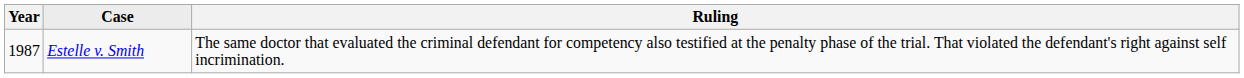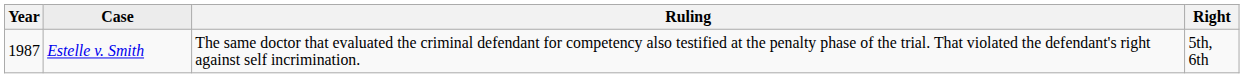+ column: Right | 5th, 6th
